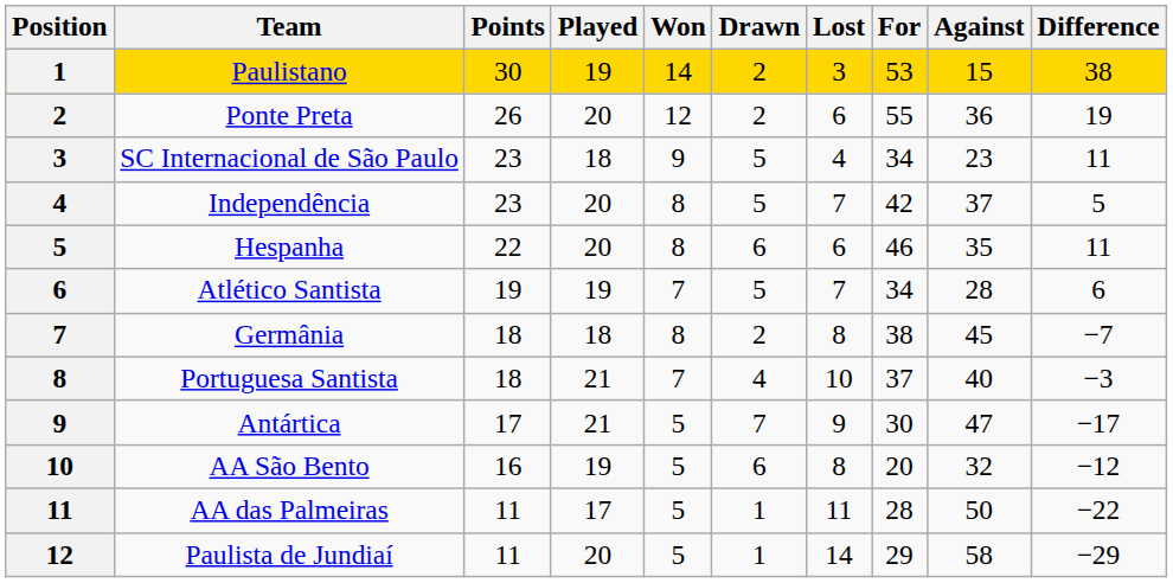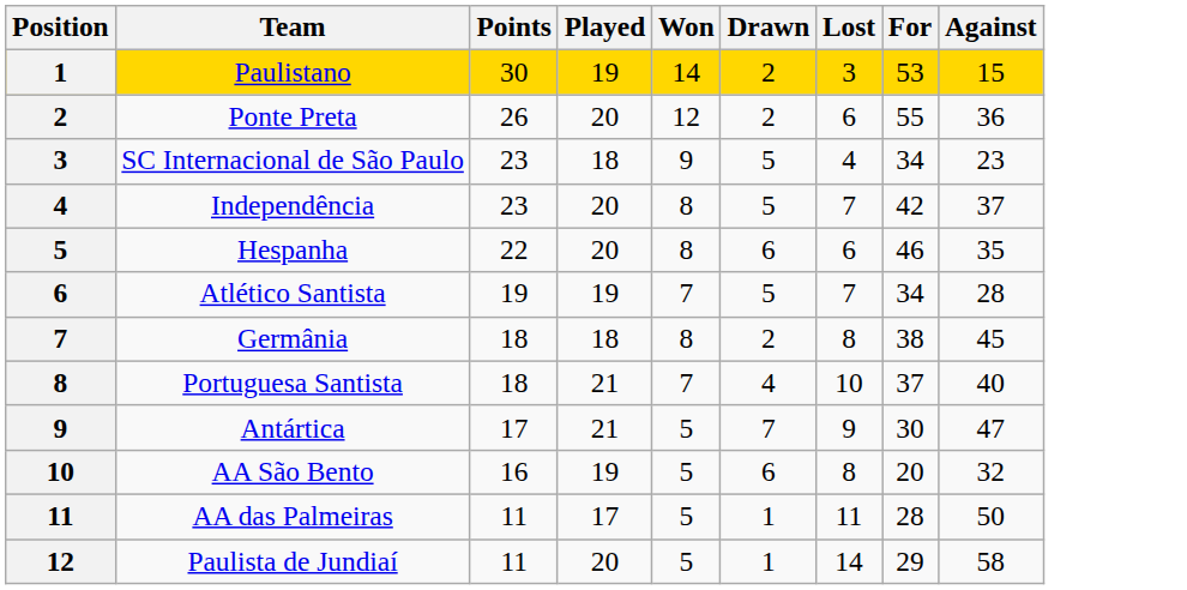- column: Difference | 38 | 19 | 11 | 5 | 11 | 6 | −7 | −3 | −17 | −12 | −22 | −29
